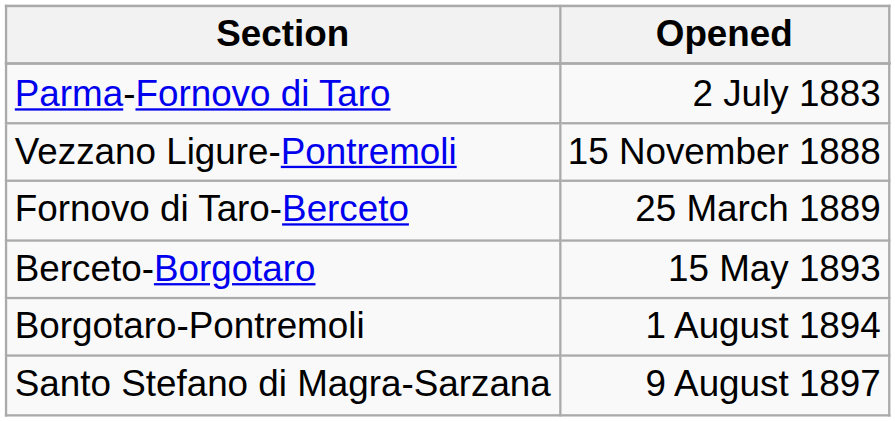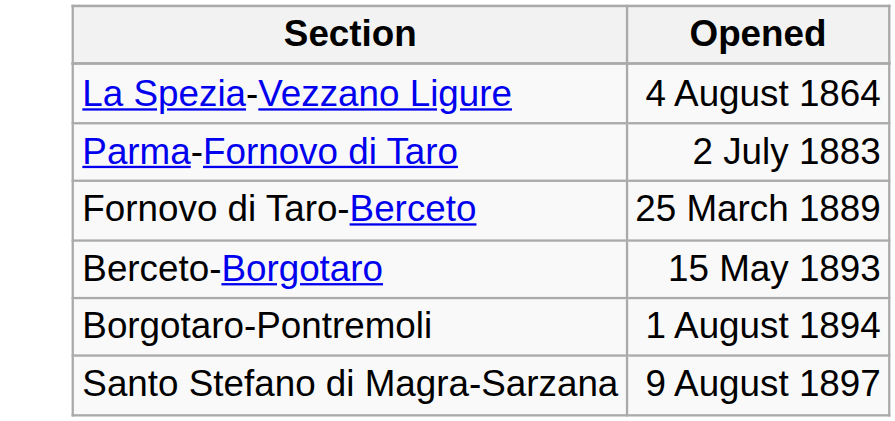+ row: La Spezia-Vezzano Ligure | 4 August 1864
- row: Vezzano Ligure-Pontremoli | 15 November 1888
